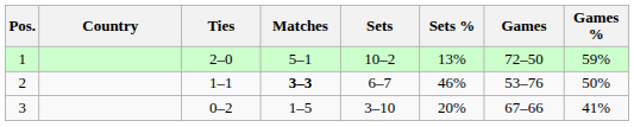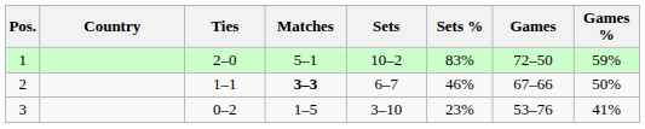1 | Sets %: 13% -> 83%
2 | Games: 53–76 -> 67–66
3 | Sets %: 20% -> 23%
3 | Games: 67–66 -> 53–76
